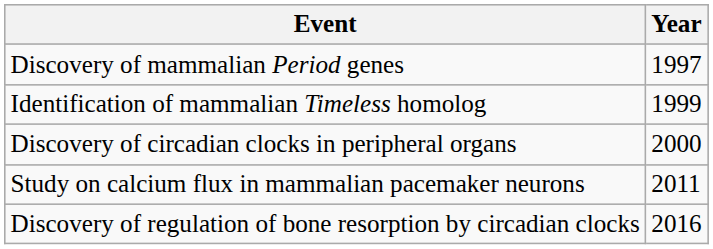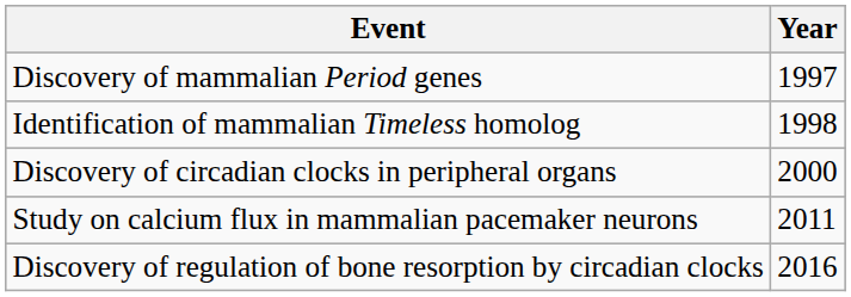Identification of mammalian Timeless homolog | Year: 1999 -> 1998
